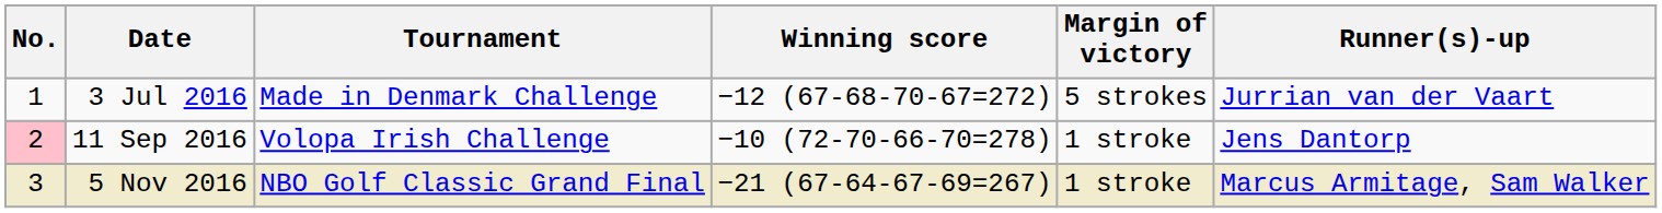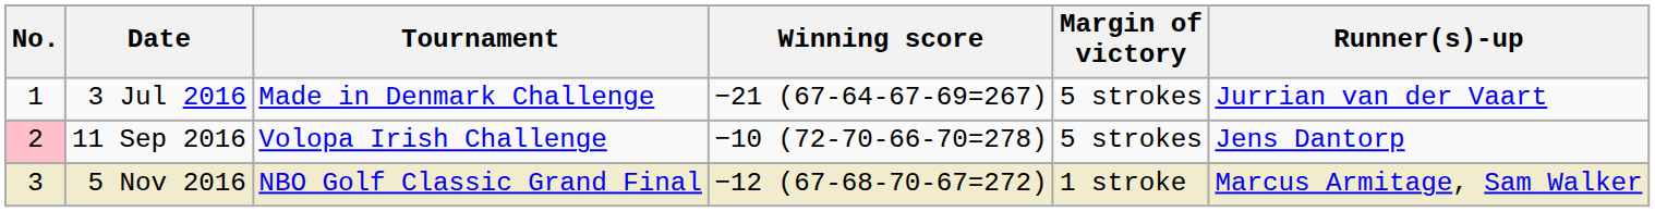3 Jul 2016 | Winning score: −12 (67-68-70-67=272) -> −21 (67-64-67-69=267)
11 Sep 2016 | Margin of victory: 1 stroke -> 5 strokes
5 Nov 2016 | Winning score: −21 (67-64-67-69=267) -> −12 (67-68-70-67=272)
